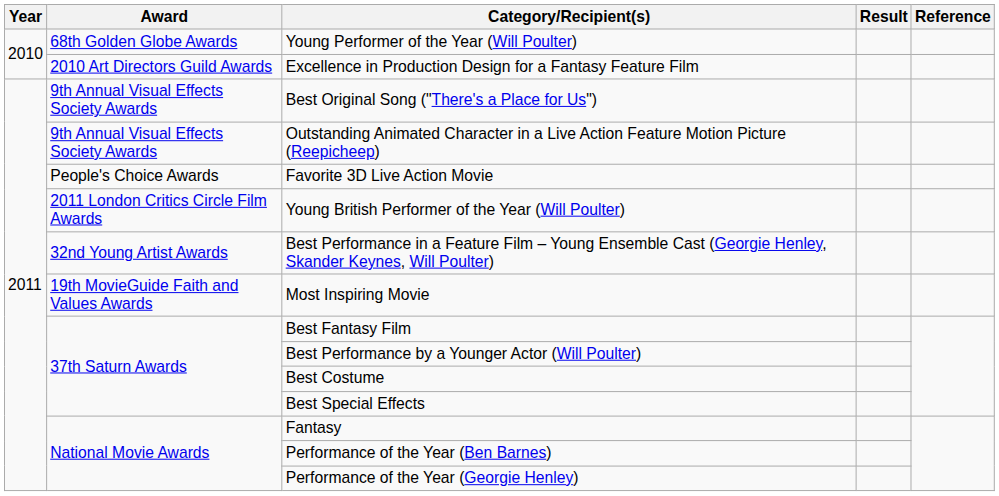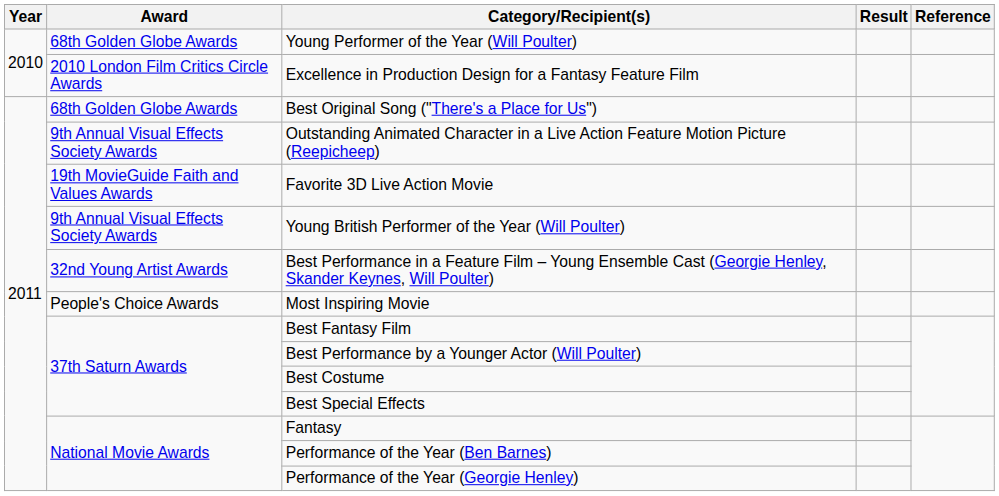Excellence in Production Design for a Fantasy Feature Film | Award: 2010 Art Directors Guild Awards -> 2010 London Film Critics Circle Awards
Best Original Song ("There's a Place for Us") | Award: 9th Annual Visual Effects Society Awards -> 68th Golden Globe Awards
Favorite 3D Live Action Movie | Award: People's Choice Awards -> 19th MovieGuide Faith and Values Awards
Young British Performer of the Year (Will Poulter) | Award: 2011 London Critics Circle Film Awards -> 9th Annual Visual Effects Society Awards
Most Inspiring Movie | Award: 19th MovieGuide Faith and Values Awards -> People's Choice Awards
